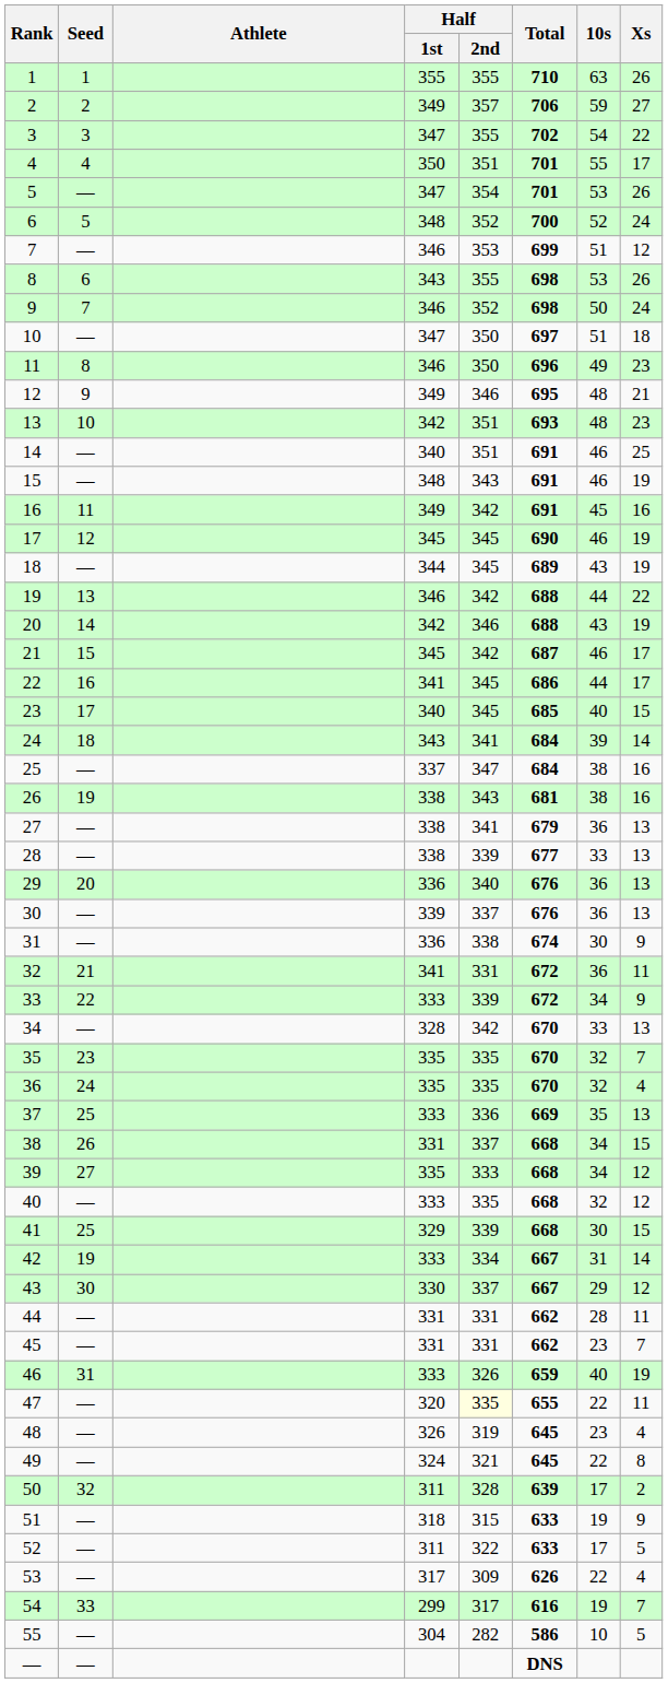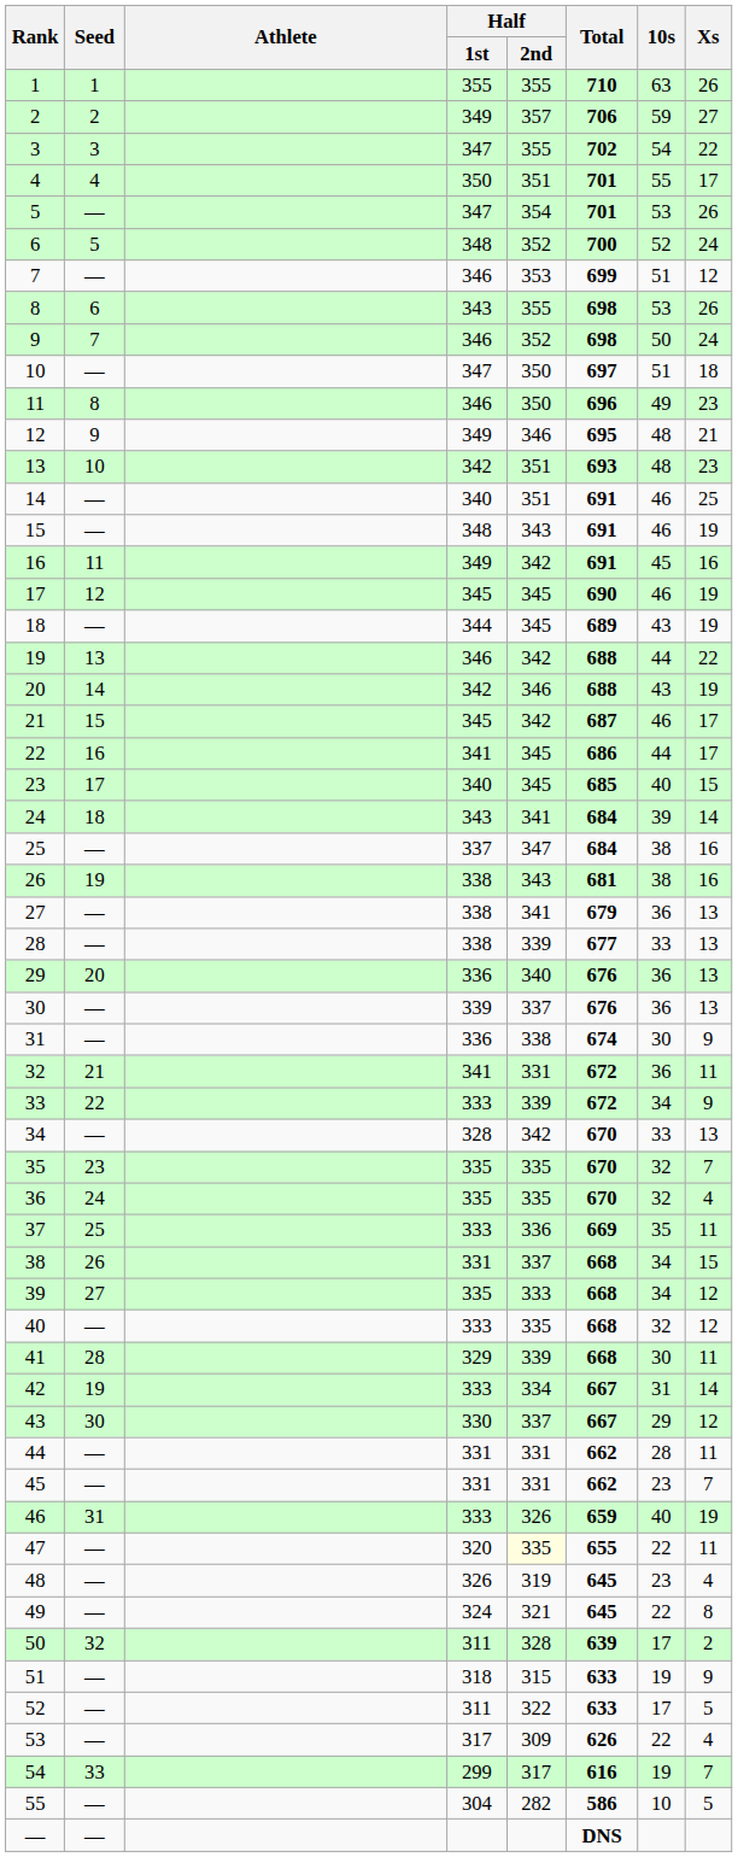37 | Xs: 13 -> 11
41 | Seed: 25 -> 28
41 | Xs: 15 -> 11
